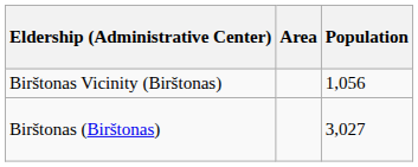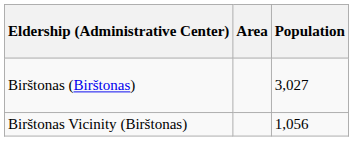rows swapped: Birštonas (Birštonas) <-> Birštonas Vicinity (Birštonas)
